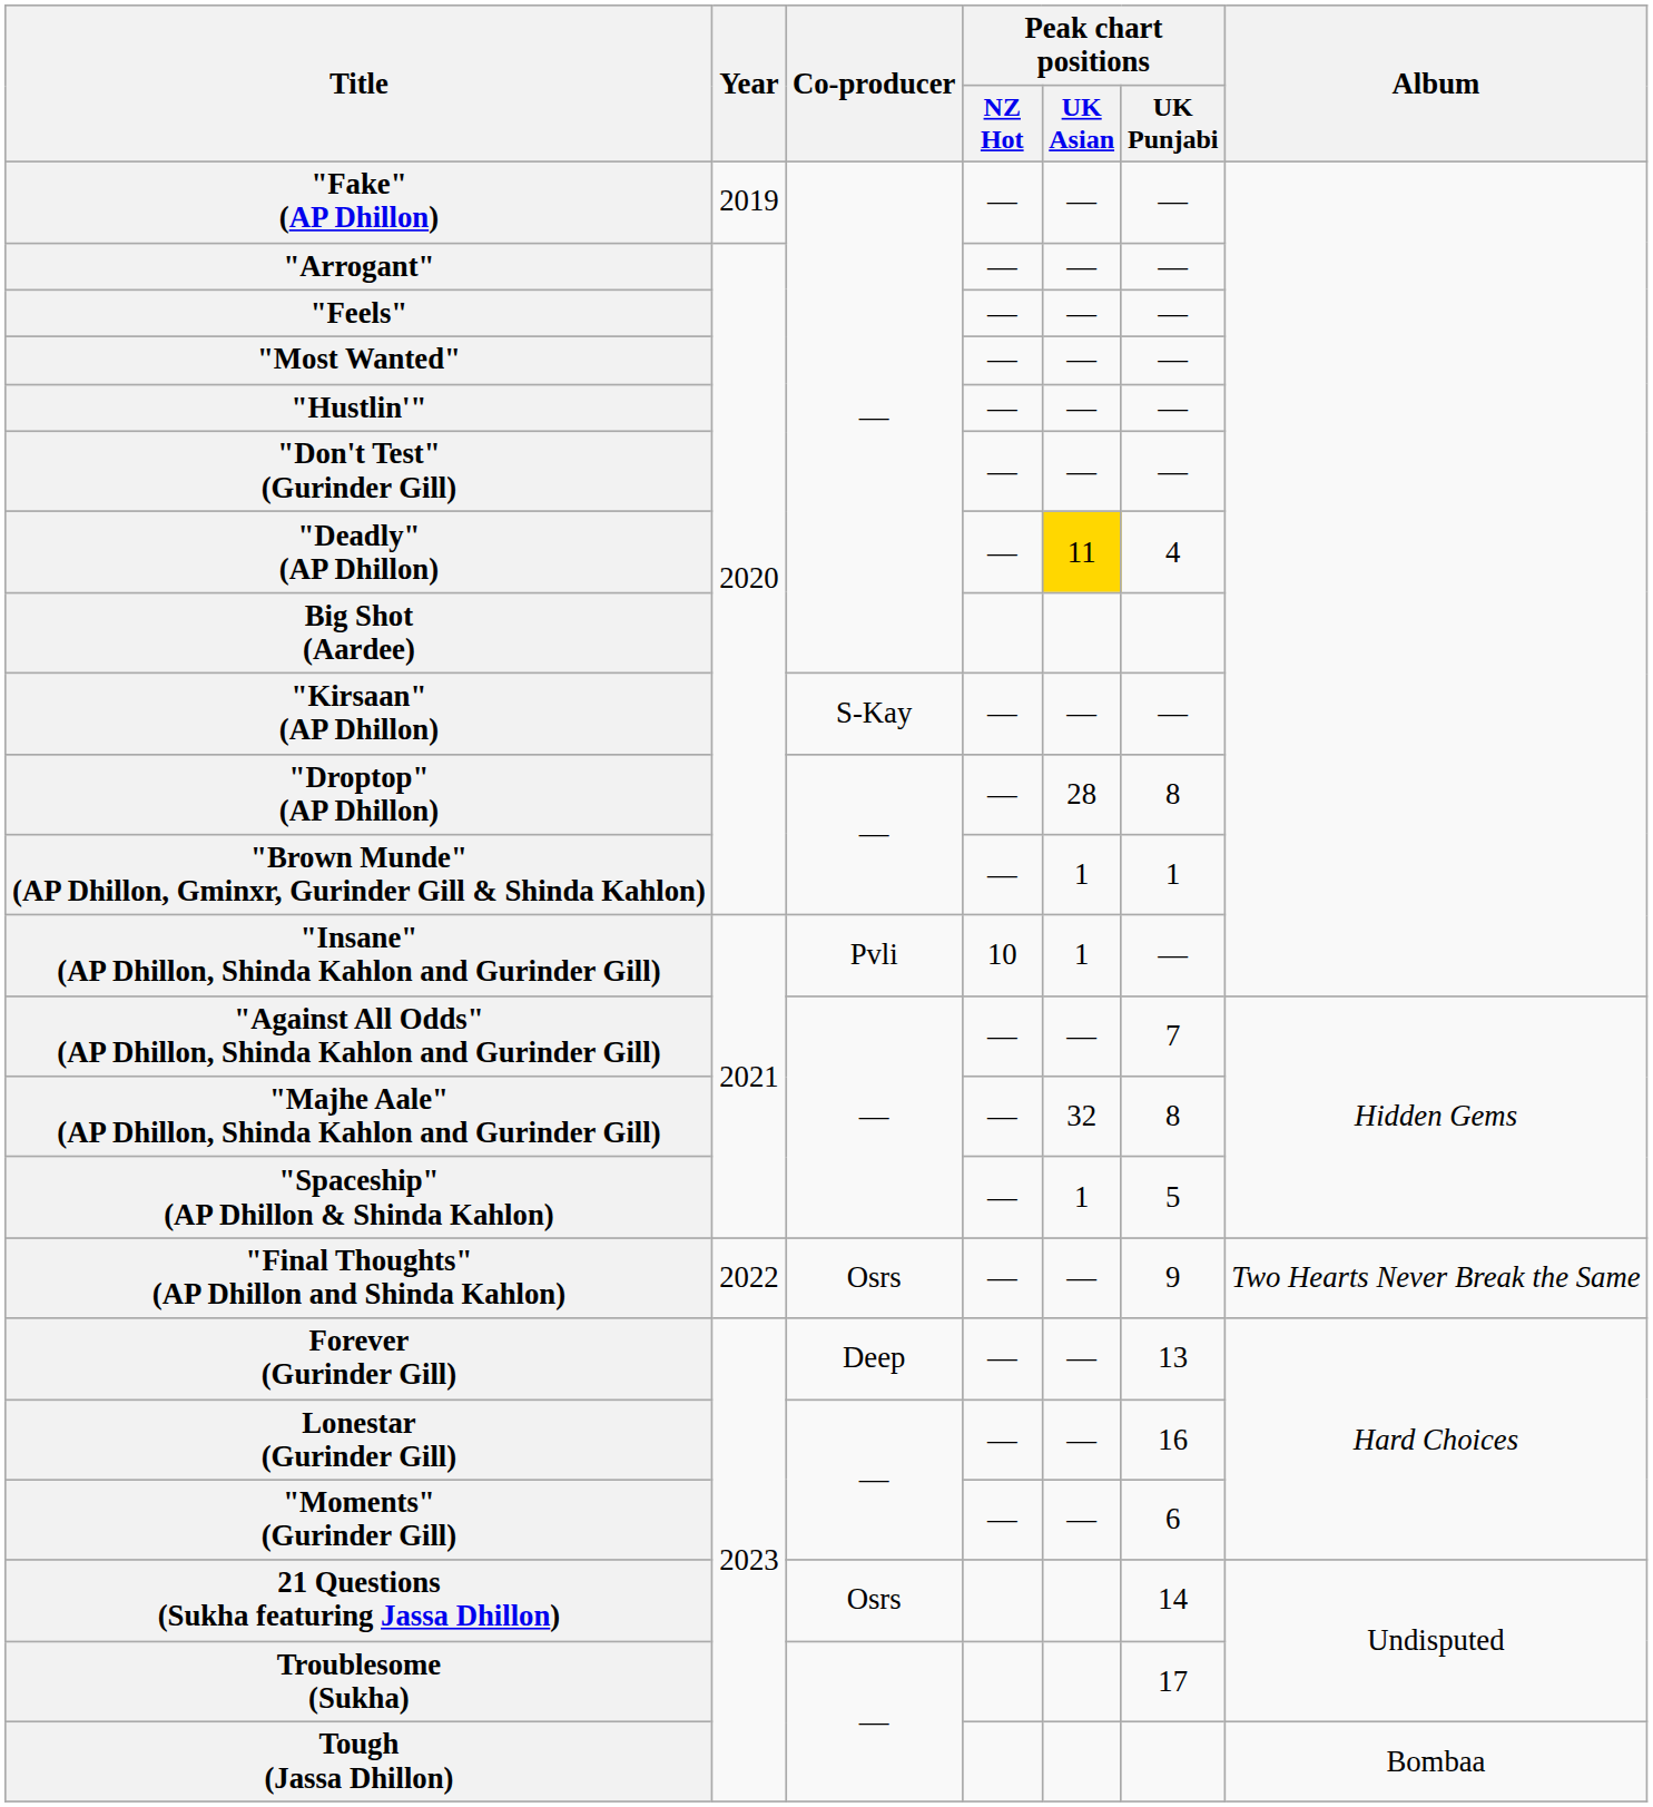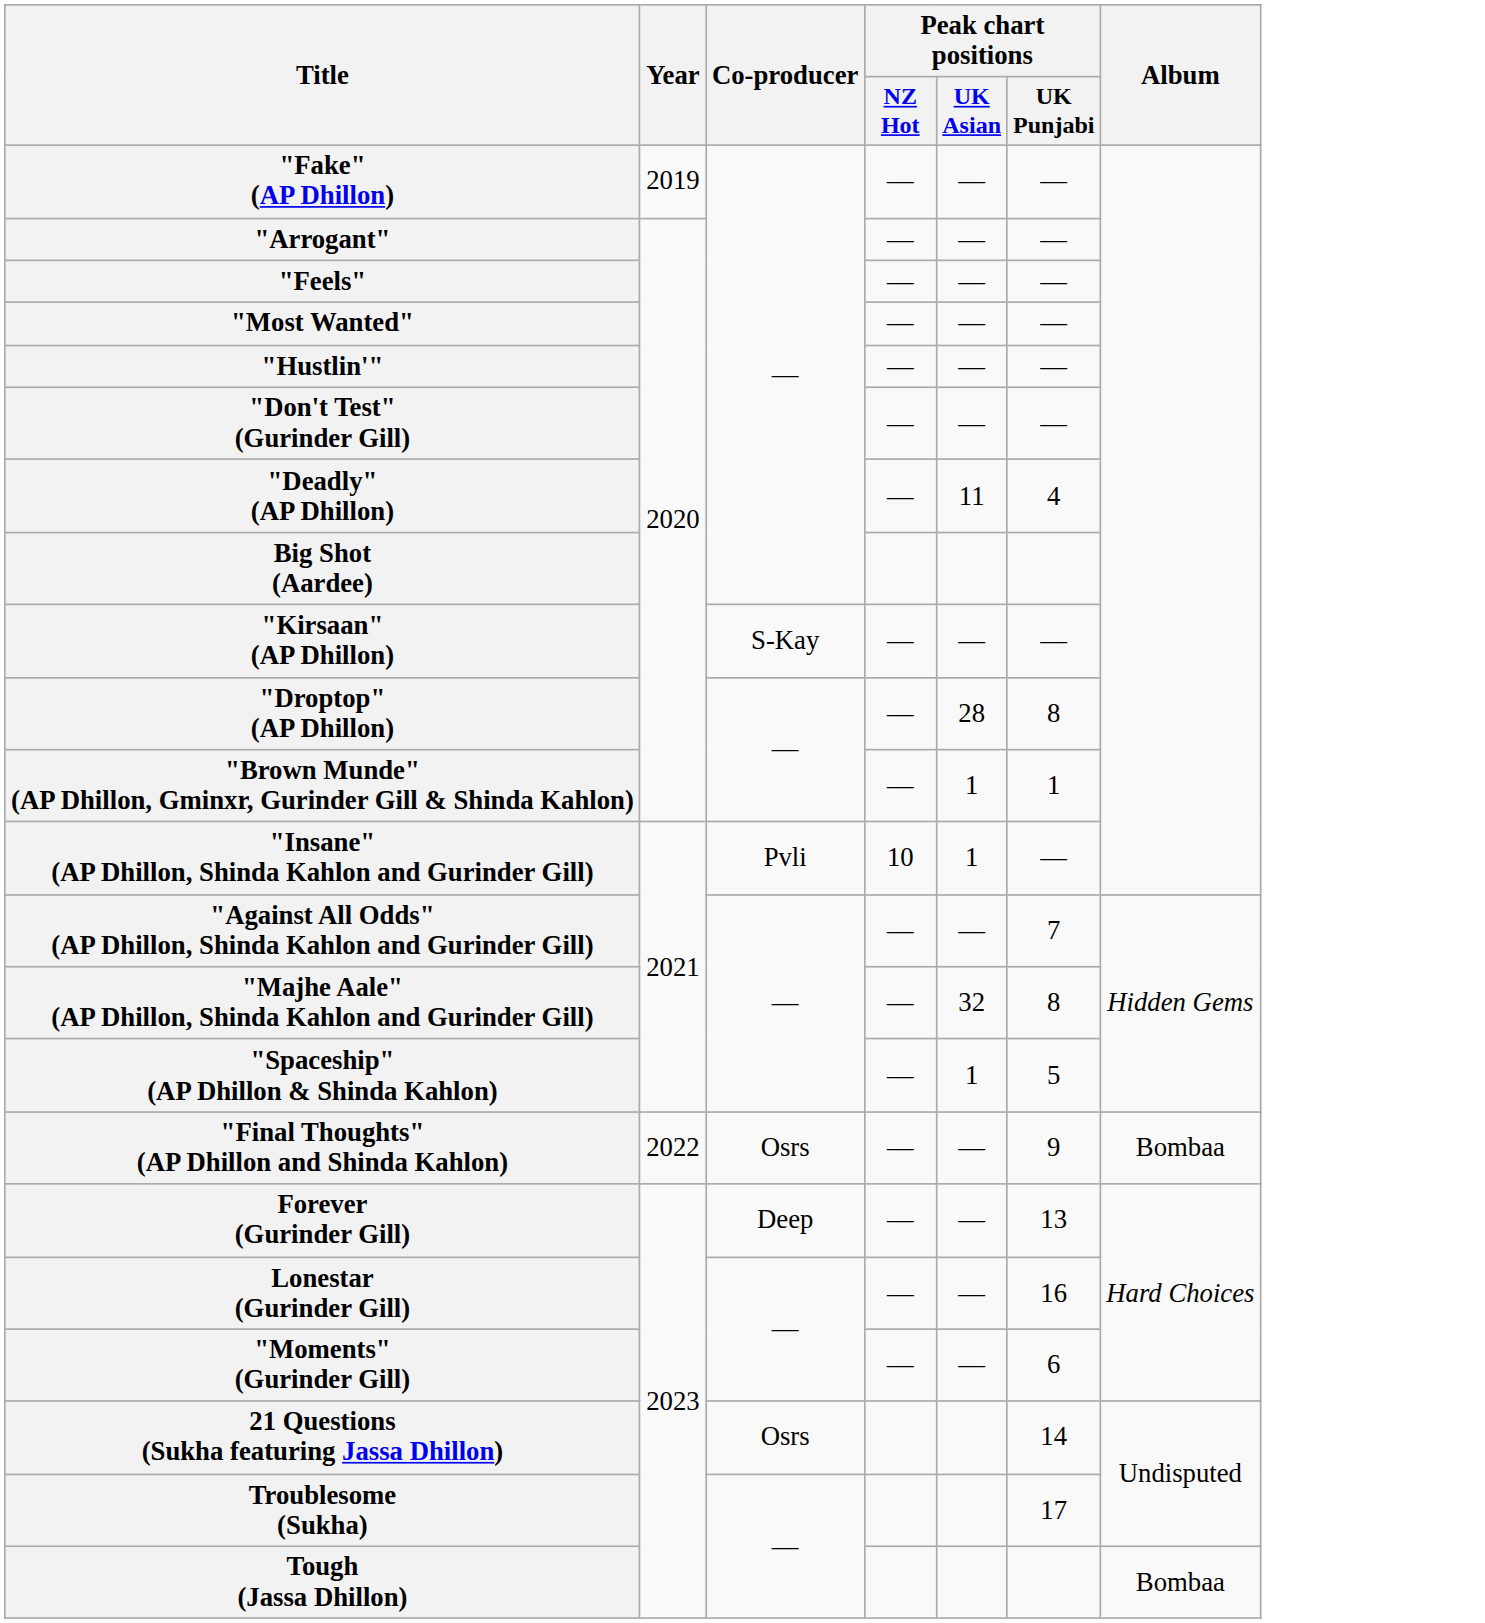"Deadly" (AP Dhillon) | Peak chart positions / UK Asian: gold background -> no background
"Final Thoughts" (AP Dhillon and Shinda Kahlon) | Album: Two Hearts Never Break the Same -> Bombaa
